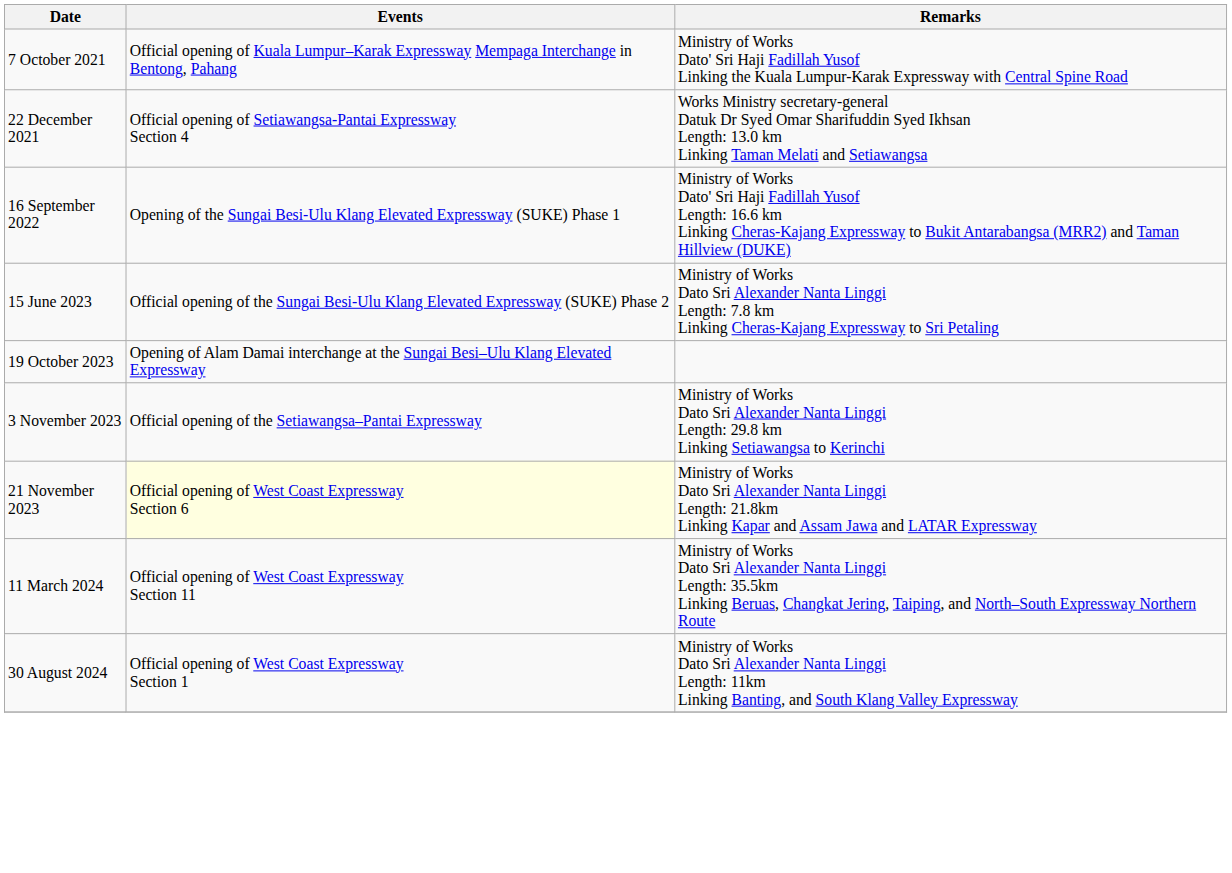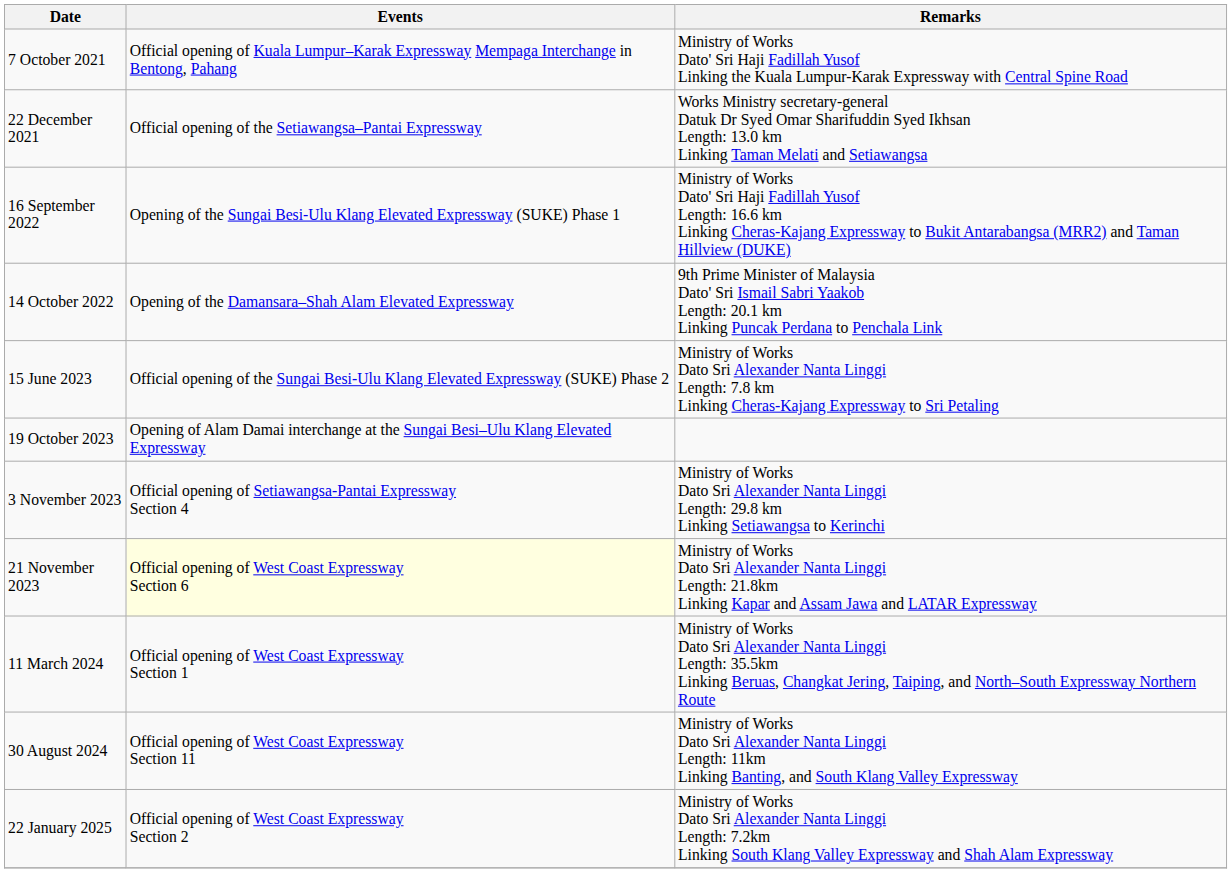22 December 2021 | Events: Official opening of Setiawangsa-Pantai Expressway Section 4 -> Official opening of the Setiawangsa–Pantai Expressway
+ row: 14 October 2022 | Opening of the Damansara–Shah Alam Elevated Expressway | 9th Prime Minister of Malaysia Dato' Sri Ismail Sabri Yaakob Length: 20.1 km Linking Puncak Perdana to Penchala Link
3 November 2023 | Events: Official opening of the Setiawangsa–Pantai Expressway -> Official opening of Setiawangsa-Pantai Expressway Section 4
11 March 2024 | Events: Official opening of West Coast Expressway Section 11 -> Official opening of West Coast Expressway Section 1
30 August 2024 | Events: Official opening of West Coast Expressway Section 1 -> Official opening of West Coast Expressway Section 11
+ row: 22 January 2025 | Official opening of West Coast Expressway Section 2 | Ministry of Works Dato Sri Alexander Nanta Linggi Length: 7.2km Linking South Klang Valley Expressway and Shah Alam Expressway
